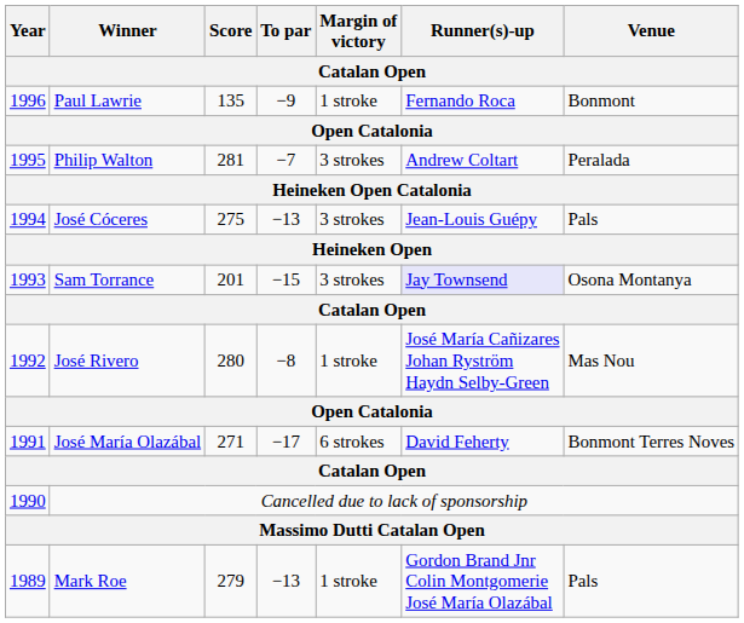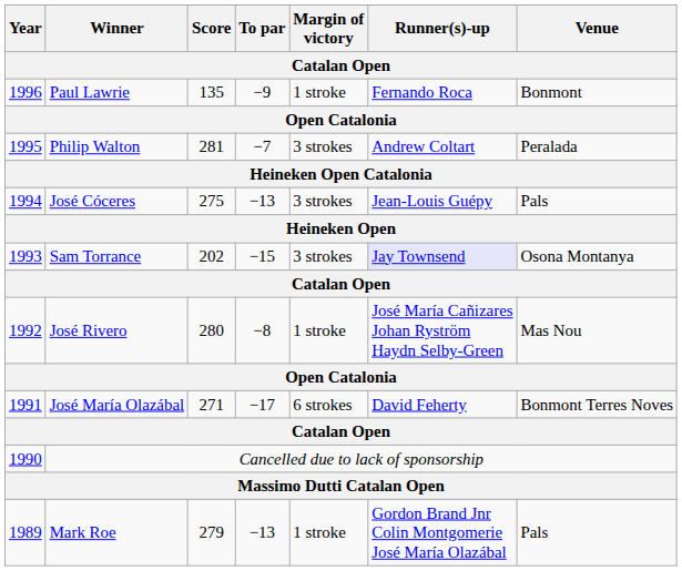Sam Torrance | Score: 201 -> 202
